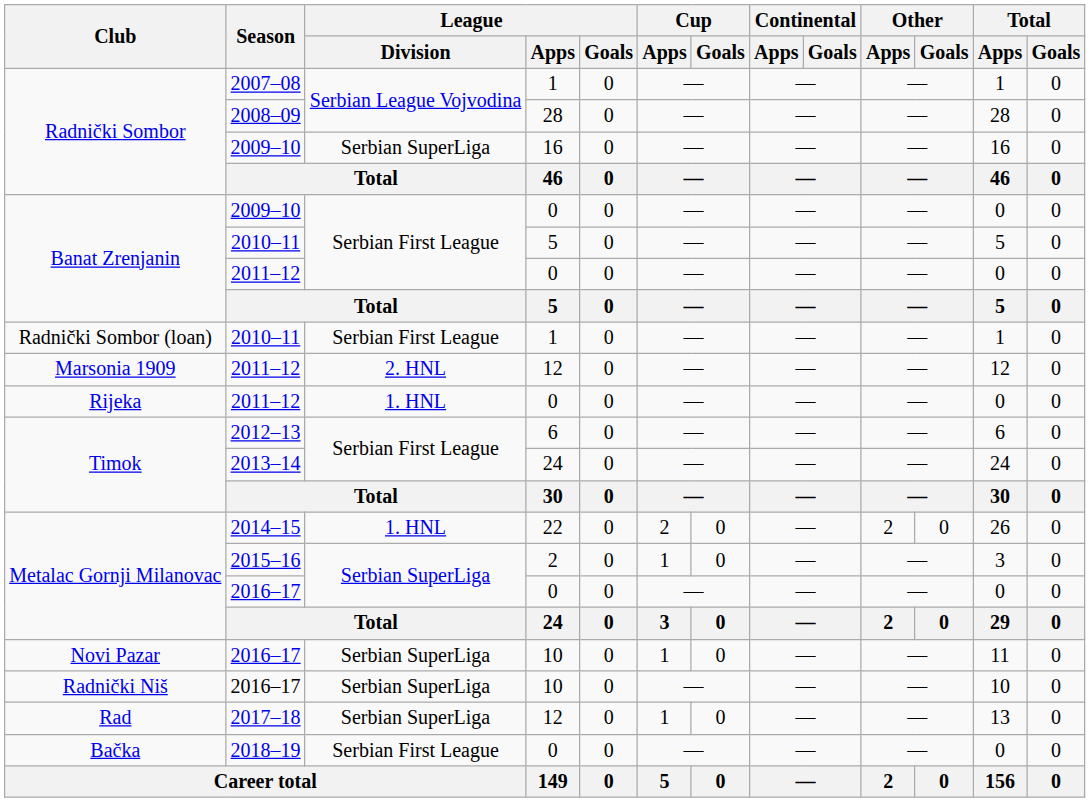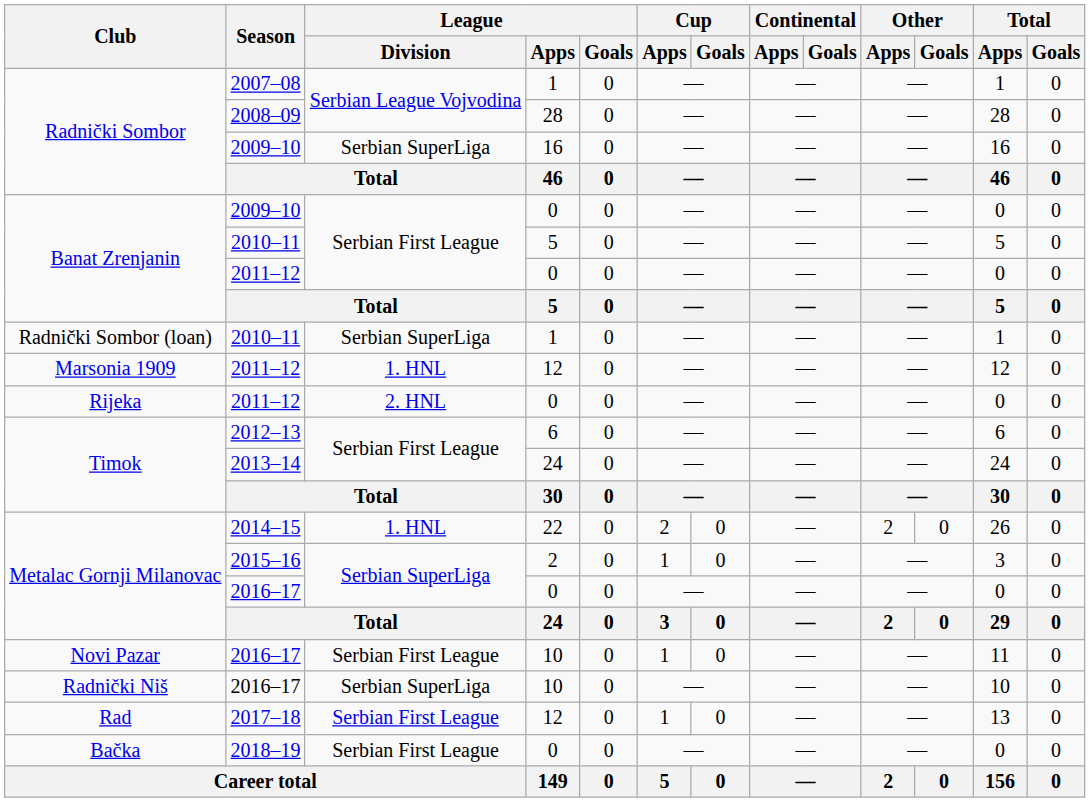Radnički Sombor (loan) / 2010–11 | League / Division: Serbian First League -> Serbian SuperLiga
Marsonia 1909 / 2011–12 | League / Division: 2. HNL -> 1. HNL
Rijeka / 2011–12 | League / Division: 1. HNL -> 2. HNL
Novi Pazar / 2016–17 | League / Division: Serbian SuperLiga -> Serbian First League
2017–18 | League / Division: Serbian SuperLiga -> Serbian First League
